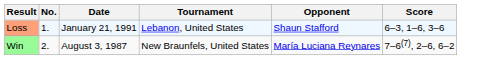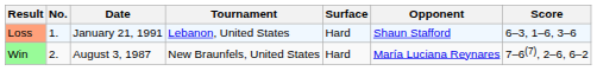+ column: Surface | Hard | Hard
